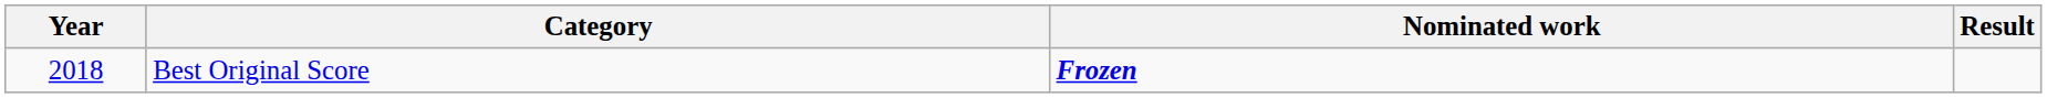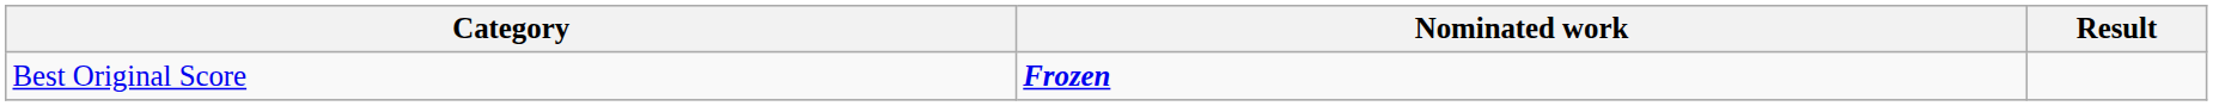- column: Year | 2018
